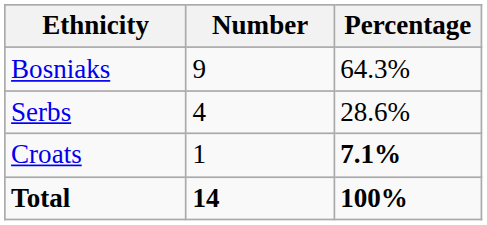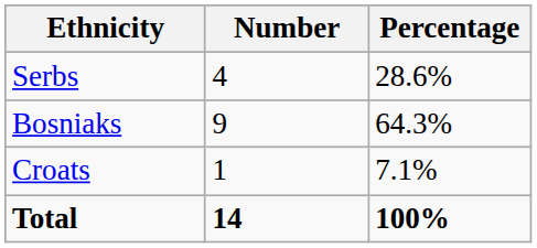rows swapped: Bosniaks <-> Serbs
Croats | Percentage: bold -> normal
